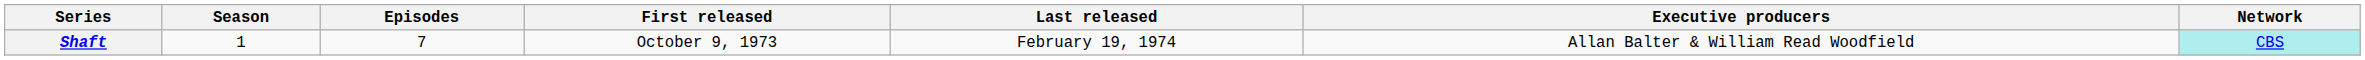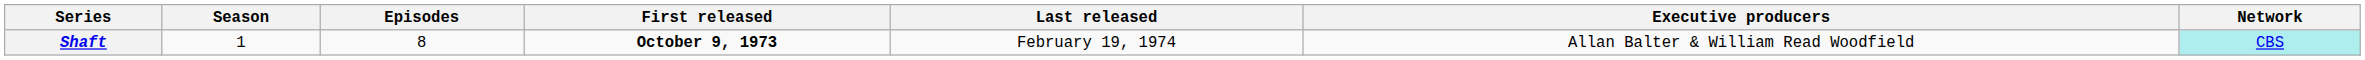Shaft | Episodes: 7 -> 8
Shaft | First released: normal -> bold
